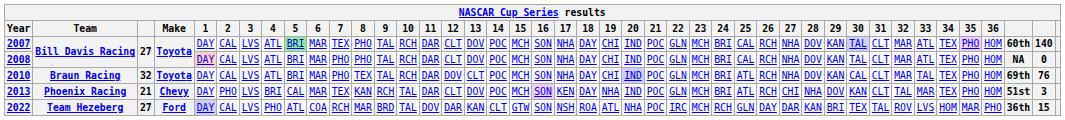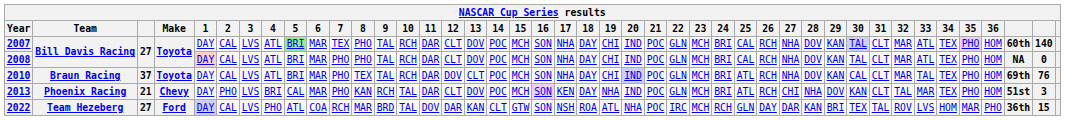2010 | column 3: 32 -> 37
2013 | 7: TEX -> PHO
